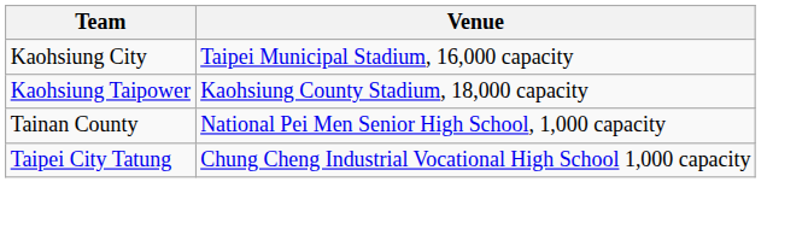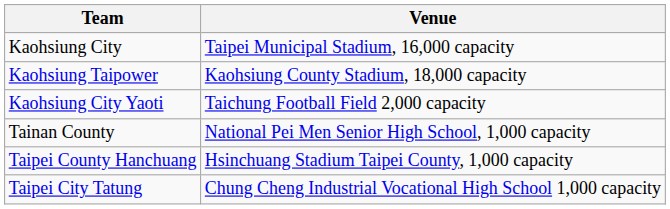+ row: Kaohsiung City Yaoti | Taichung Football Field 2,000 capacity
+ row: Taipei County Hanchuang | Hsinchuang Stadium Taipei County, 1,000 capacity
